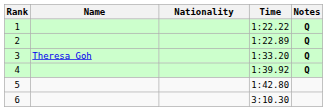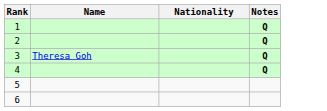- column: Time | 1:22.22 | 1:22.89 | 1:33.20 | 1:39.92 | 1:42.80 | 3:10.30
